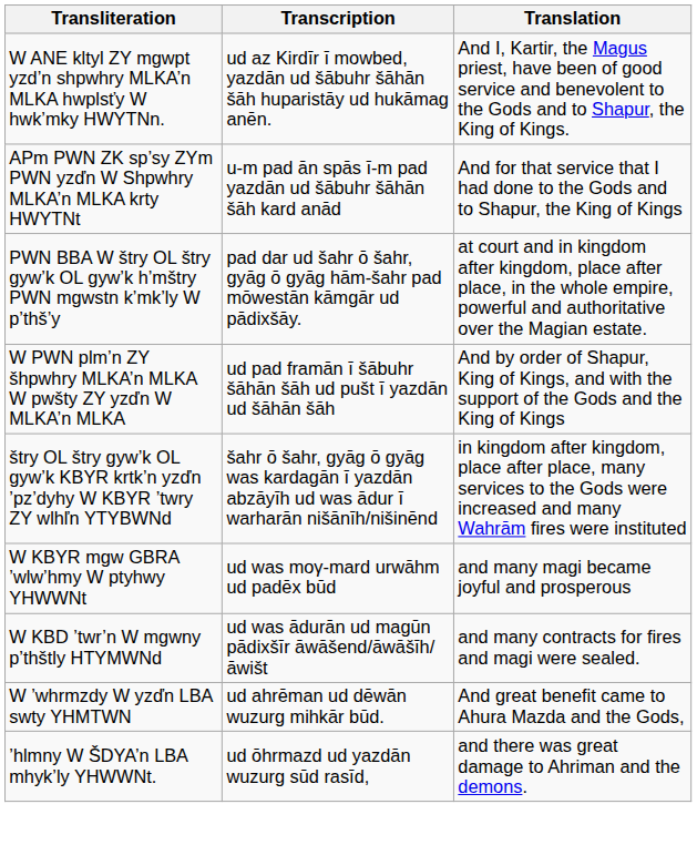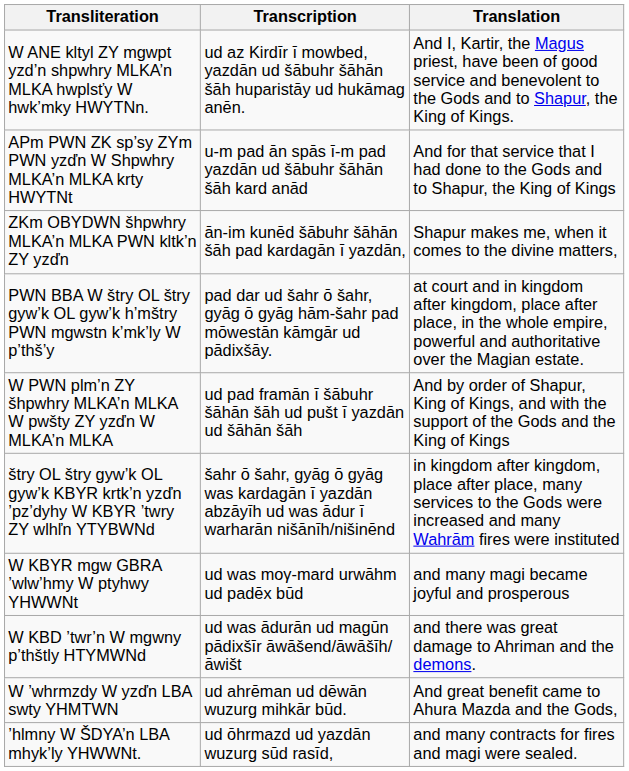+ row: ZKm OBYDWN šhpwhry MLKA’n MLKA PWN kltk’n ZY yzďn | ān-im kunēd šābuhr šāhān šāh pad kardagān ī yazdān, | Shapur makes me, when it comes to the divine matters,
W KBD ’twr’n W mgwny p’thštly HTYMWNd | Translation: and many contracts for fires and magi were sealed. -> and there was great damage to Ahriman and the demons.
’hlmny W ŠDYA’n LBA mhyk’ly YHWWNt. | Translation: and there was great damage to Ahriman and the demons. -> and many contracts for fires and magi were sealed.
